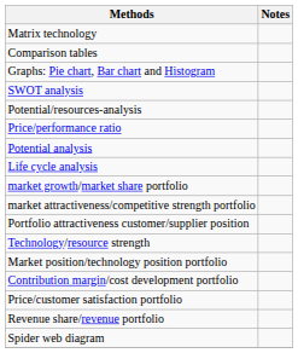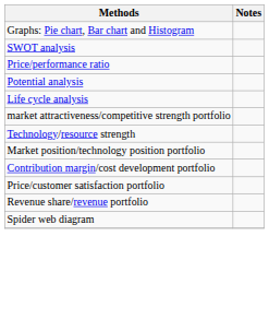- row: Matrix technology
- row: Comparison tables
- row: Potential/resources-analysis
- row: market growth/market share portfolio
- row: Portfolio attractiveness customer/supplier position
